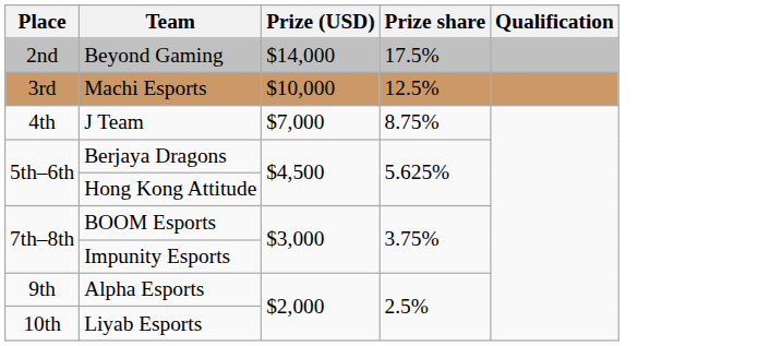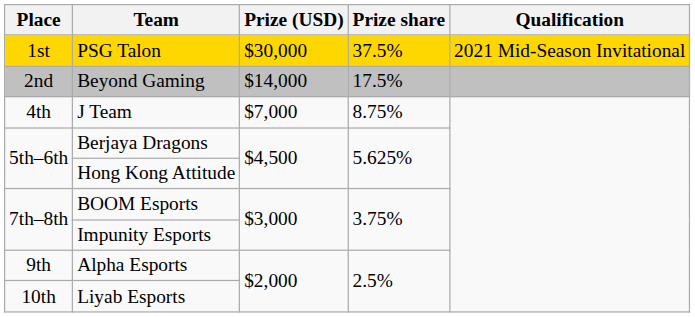+ row: 1st | PSG Talon | $30,000 | 37.5% | 2021 Mid-Season Invitational
- row: 3rd | Machi Esports | $10,000 | 12.5%
